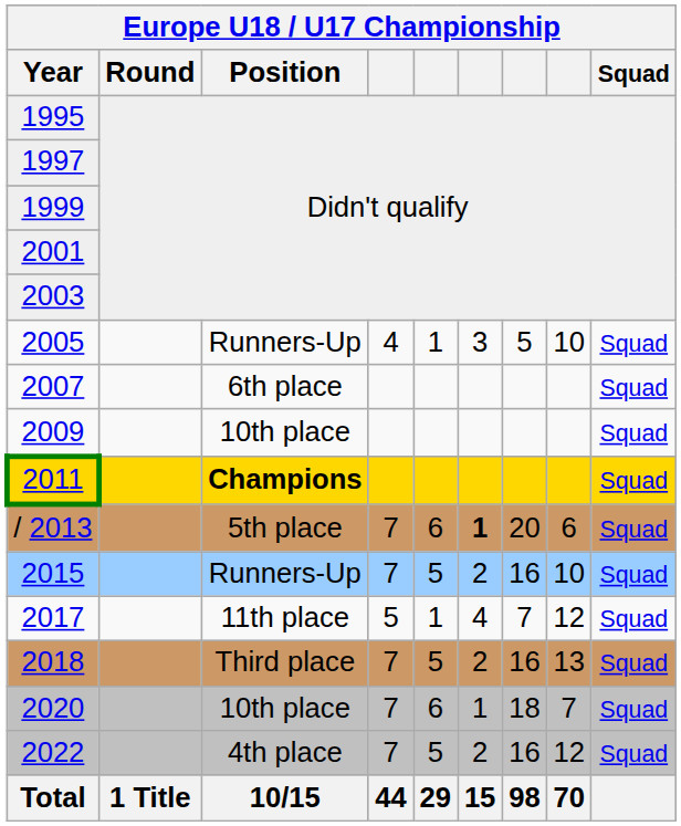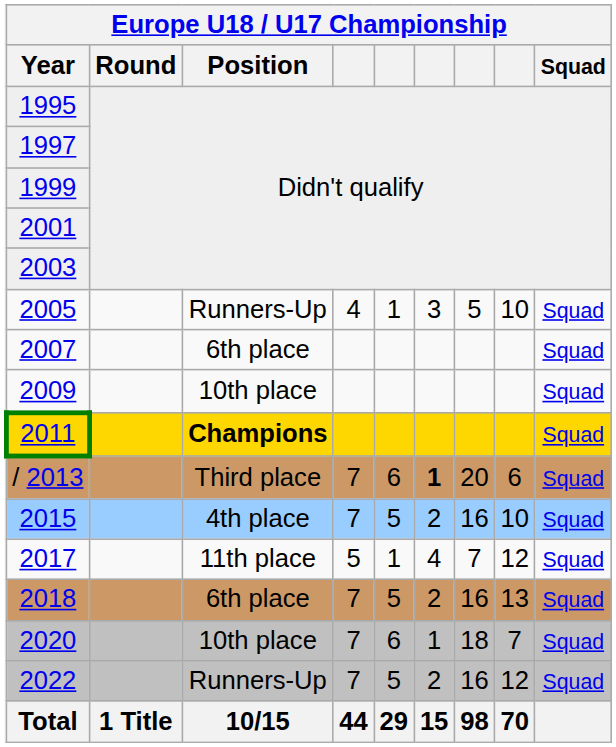/ 2013 | Europe U18 / U17 Championship / Position: 5th place -> Third place
2015 | Europe U18 / U17 Championship / Position: Runners-Up -> 4th place
2018 | Europe U18 / U17 Championship / Position: Third place -> 6th place
2022 | Europe U18 / U17 Championship / Position: 4th place -> Runners-Up
